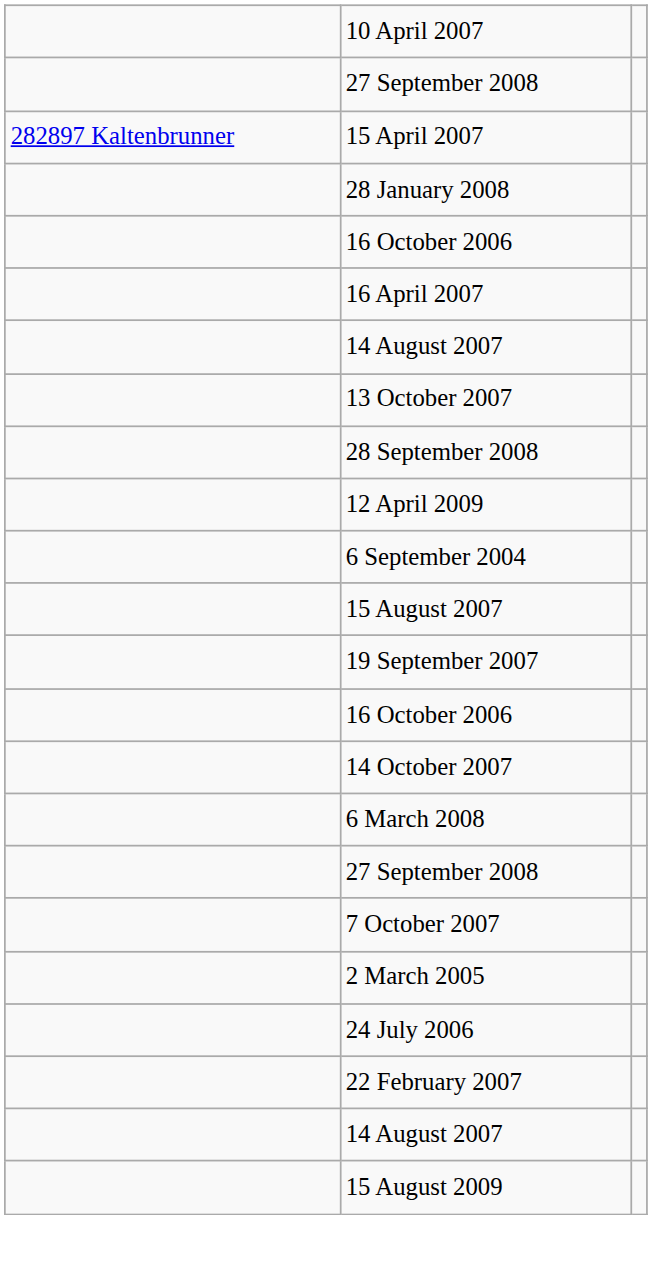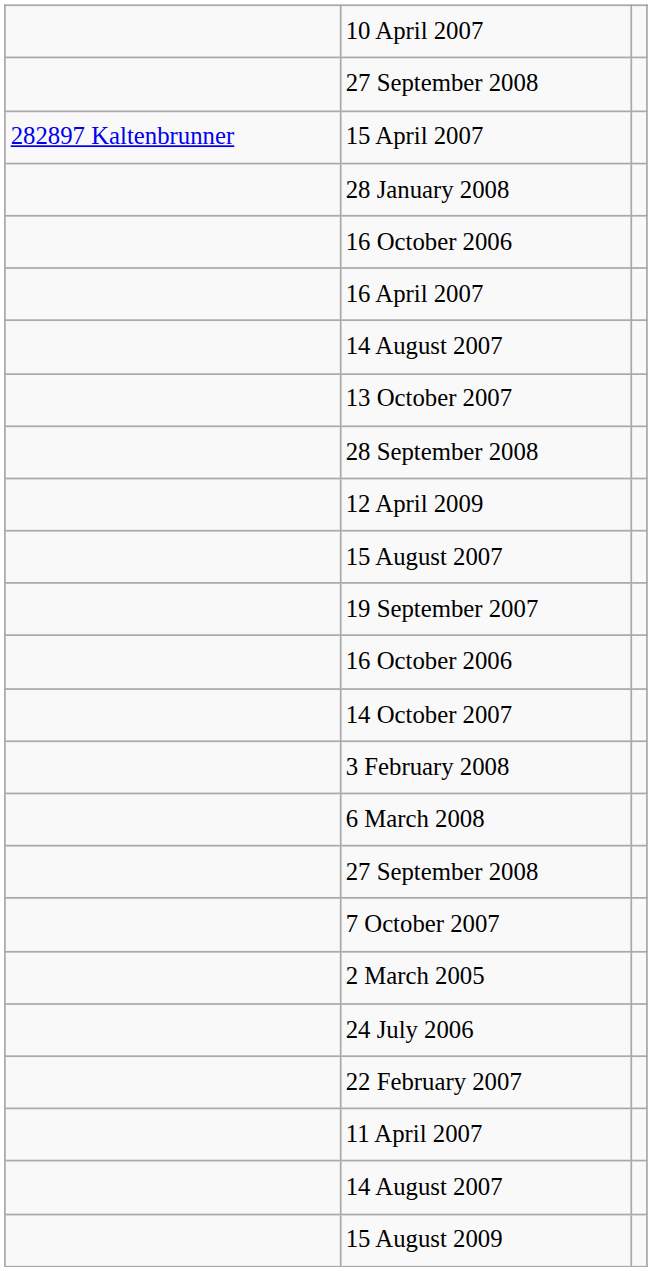- row: 6 September 2004
+ row: 3 February 2008
+ row: 11 April 2007
